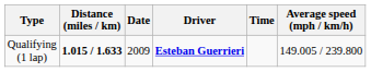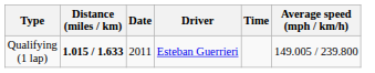Qualifying (1 lap) | Date: 2009 -> 2011
Qualifying (1 lap) | Driver: bold -> normal
